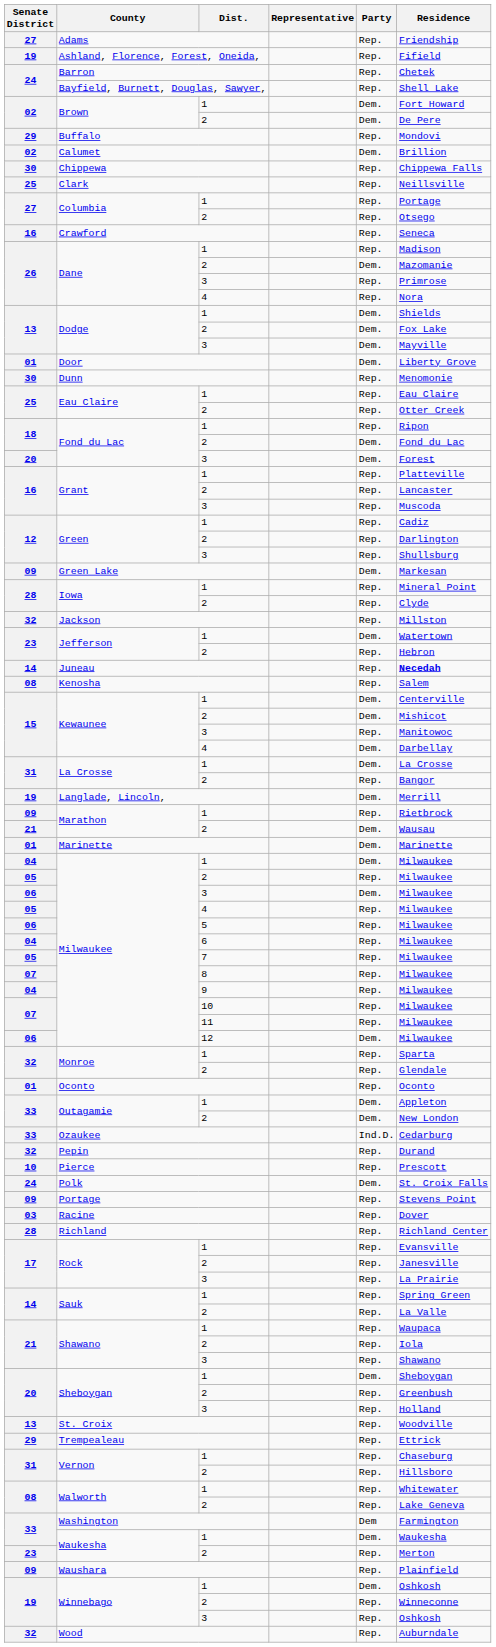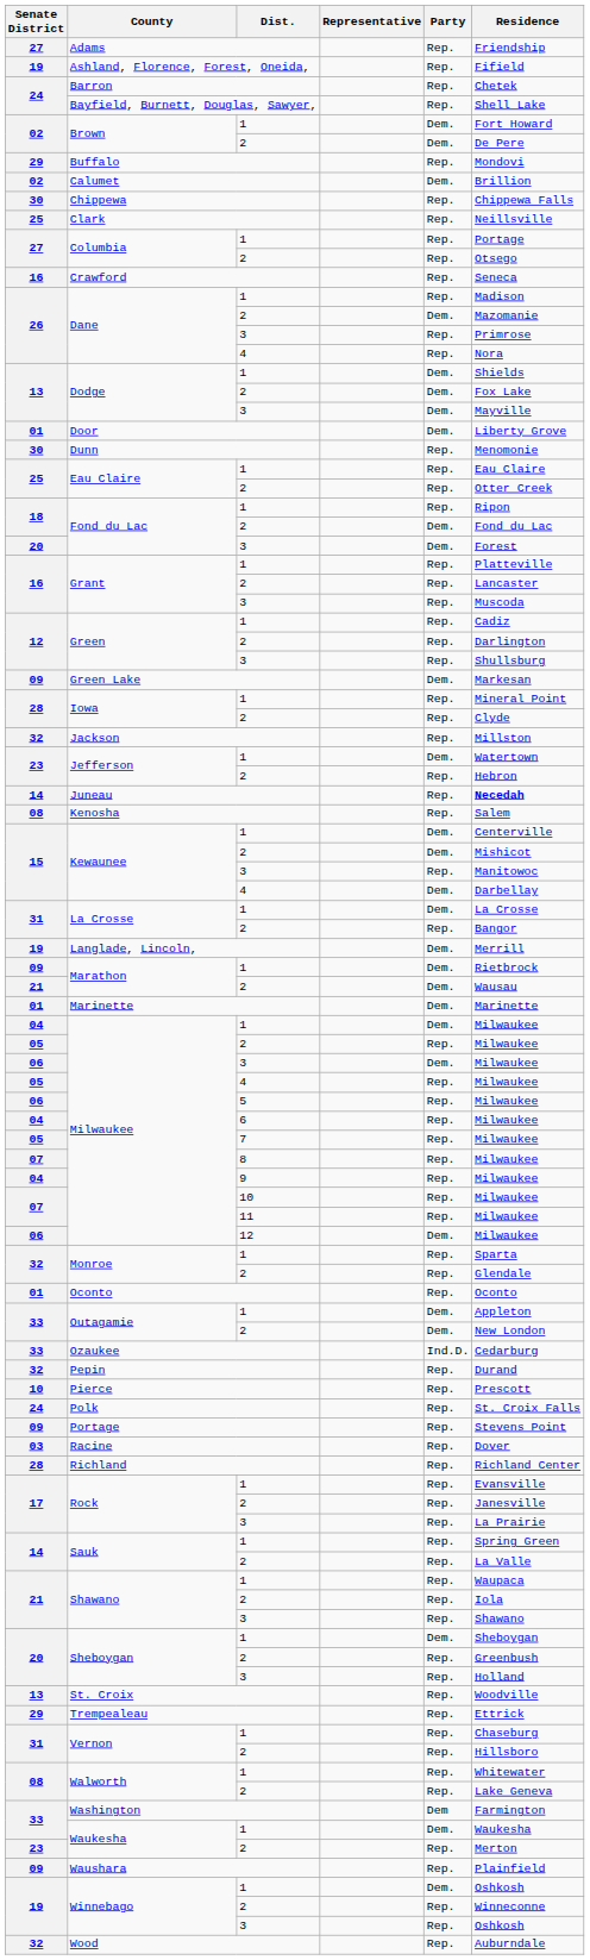Marathon / 1 | Party: Rep. -> Dem.
Polk | Party: Dem. -> Rep.
